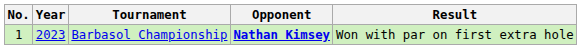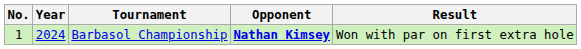Barbasol Championship | Year: 2023 -> 2024
